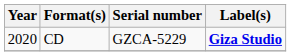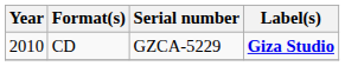CD | Year: 2020 -> 2010
